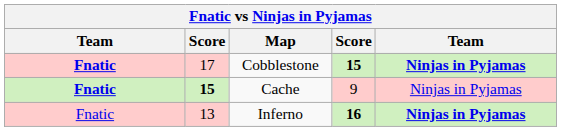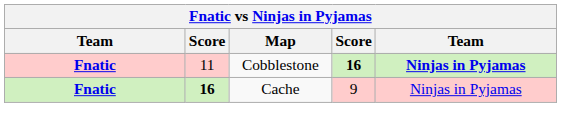Cobblestone | column 2: 17 -> 11
Cobblestone | column 4: 15 -> 16
Cache | column 2: 15 -> 16
- row: Fnatic | 13 | Inferno | 16 | Ninjas in Pyjamas
